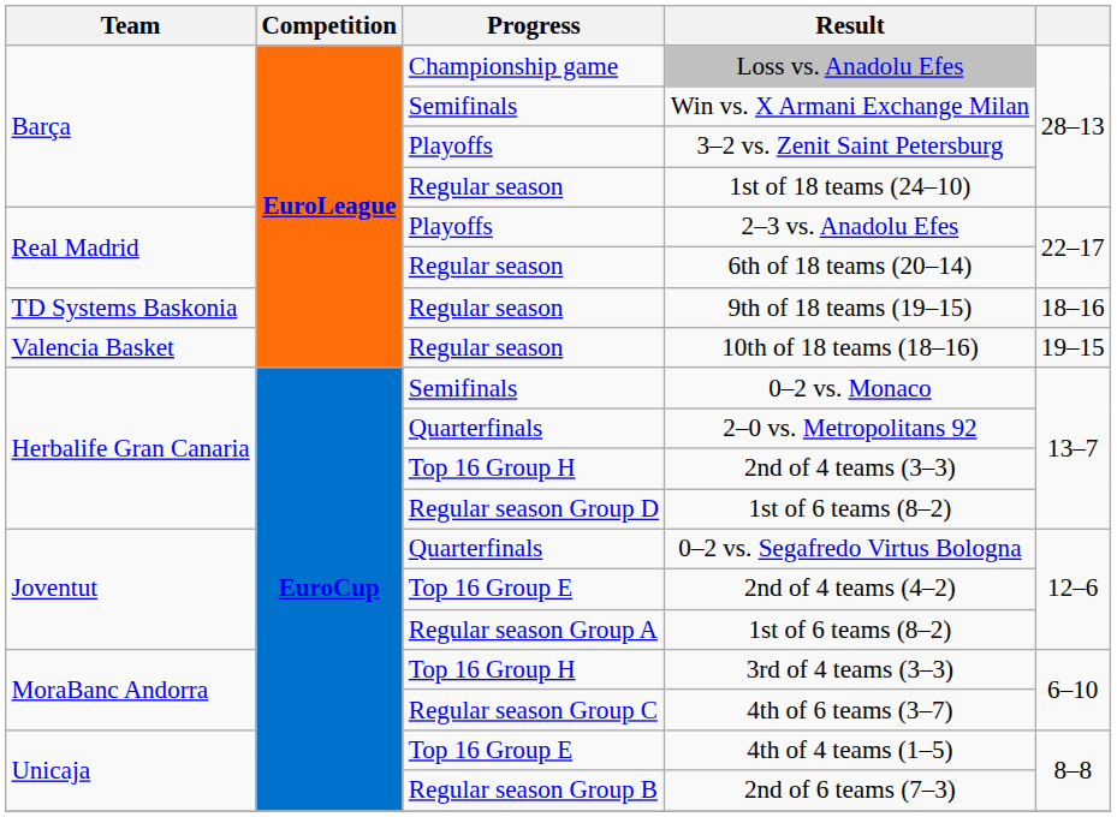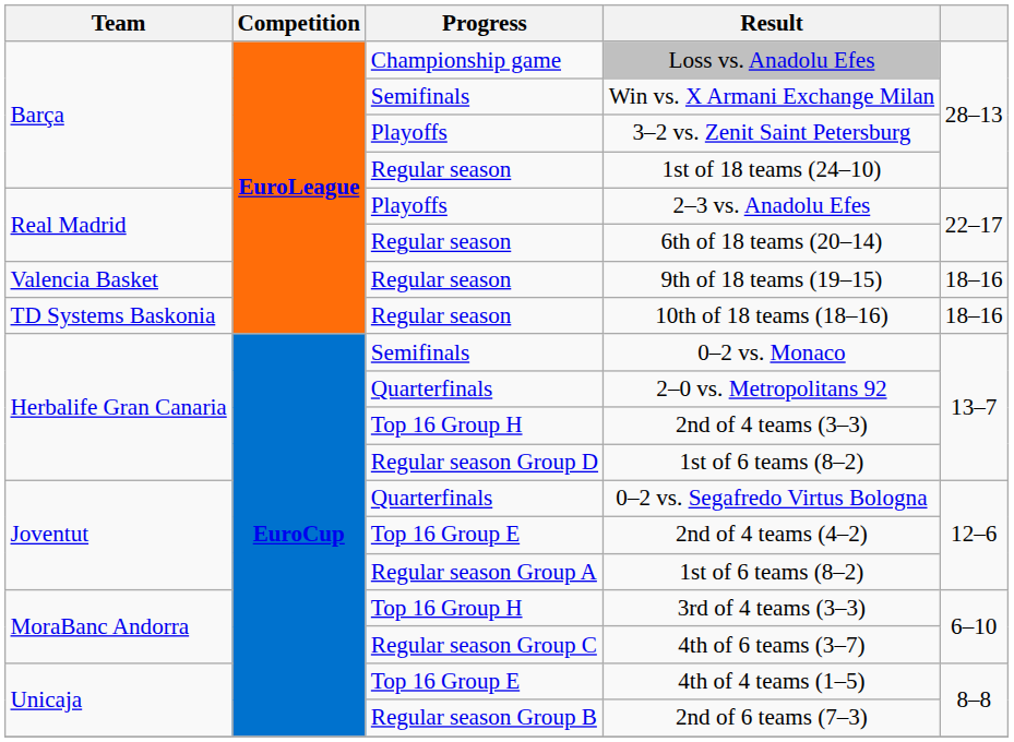9th of 18 teams (19–15) | Team: TD Systems Baskonia -> Valencia Basket
10th of 18 teams (18–16) | Team: Valencia Basket -> TD Systems Baskonia
10th of 18 teams (18–16) | column 5: 19–15 -> 18–16
